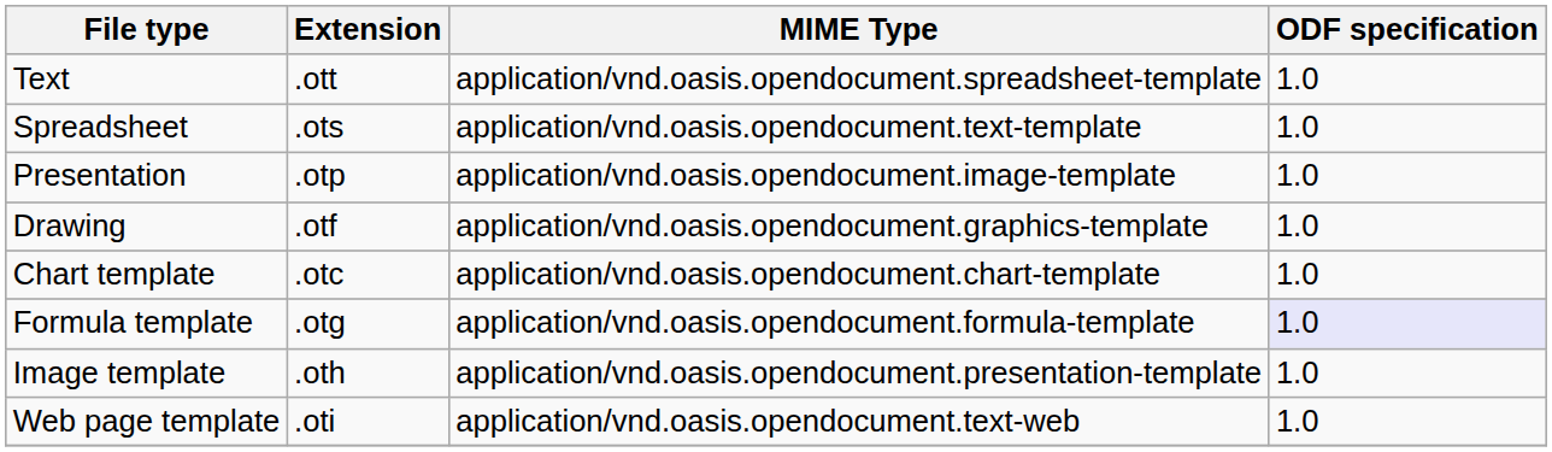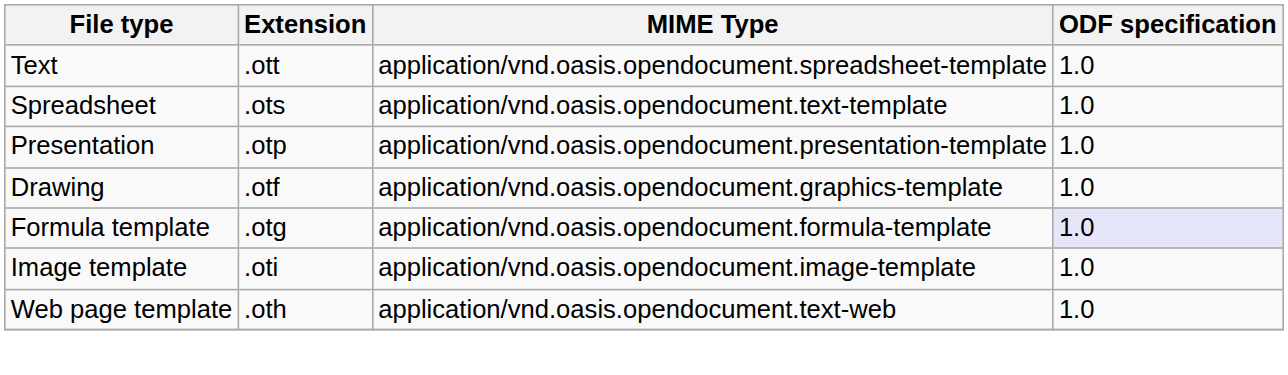Presentation | MIME Type: application/vnd.oasis.opendocument.image-template -> application/vnd.oasis.opendocument.presentation-template
- row: Chart template | .otc | application/vnd.oasis.opendocument.chart-template | 1.0
Image template | Extension: .oth -> .oti
Image template | MIME Type: application/vnd.oasis.opendocument.presentation-template -> application/vnd.oasis.opendocument.image-template
Web page template | Extension: .oti -> .oth
